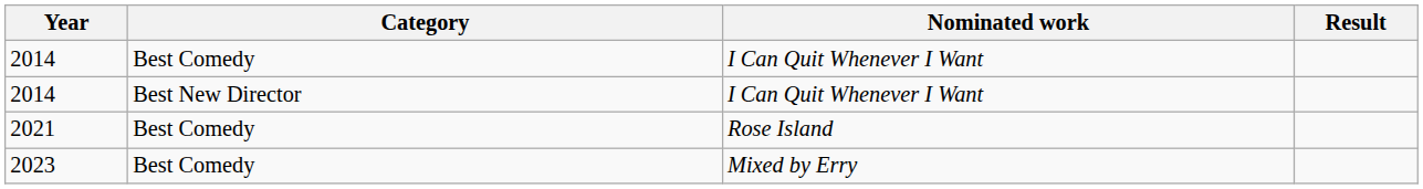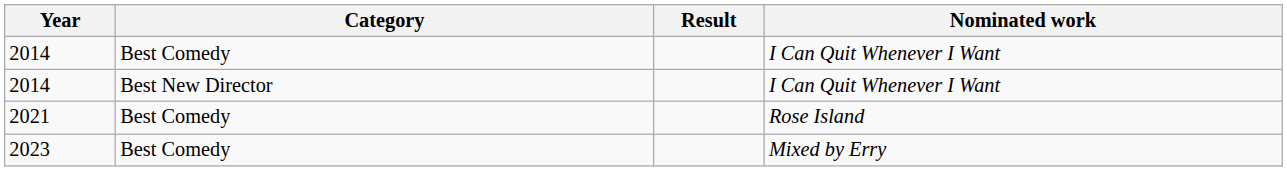columns swapped: Nominated work <-> Result
